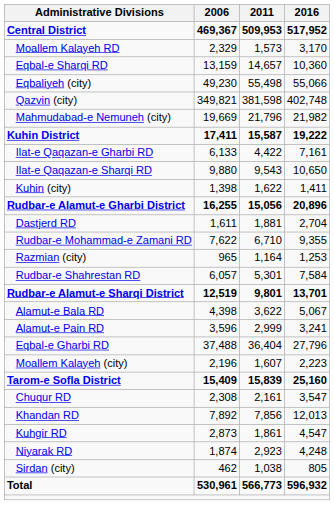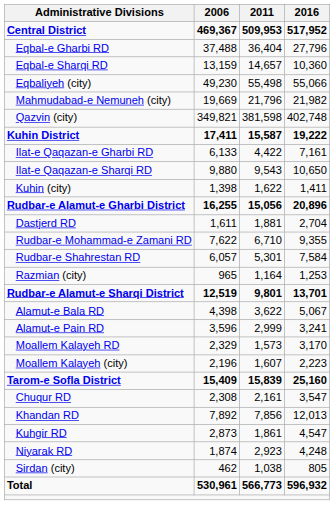rows swapped: Eqbal-e Gharbi RD <-> Moallem Kalayeh RD
rows swapped: Mahmudabad-e Nemuneh (city) <-> Qazvin (city)
rows swapped: Rudbar-e Shahrestan RD <-> Razmian (city)
